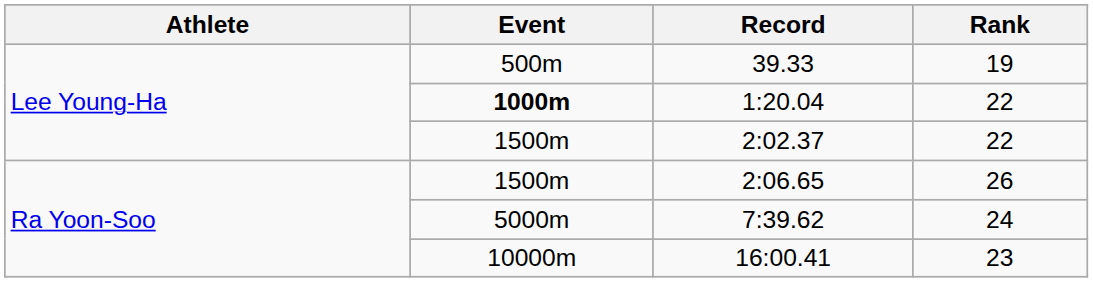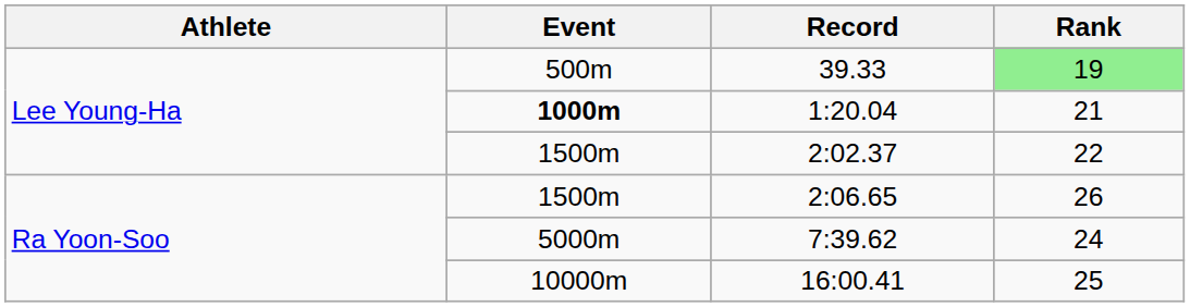39.33 | Rank: no background -> lightgreen background
1:20.04 | Rank: 22 -> 21
16:00.41 | Rank: 23 -> 25
